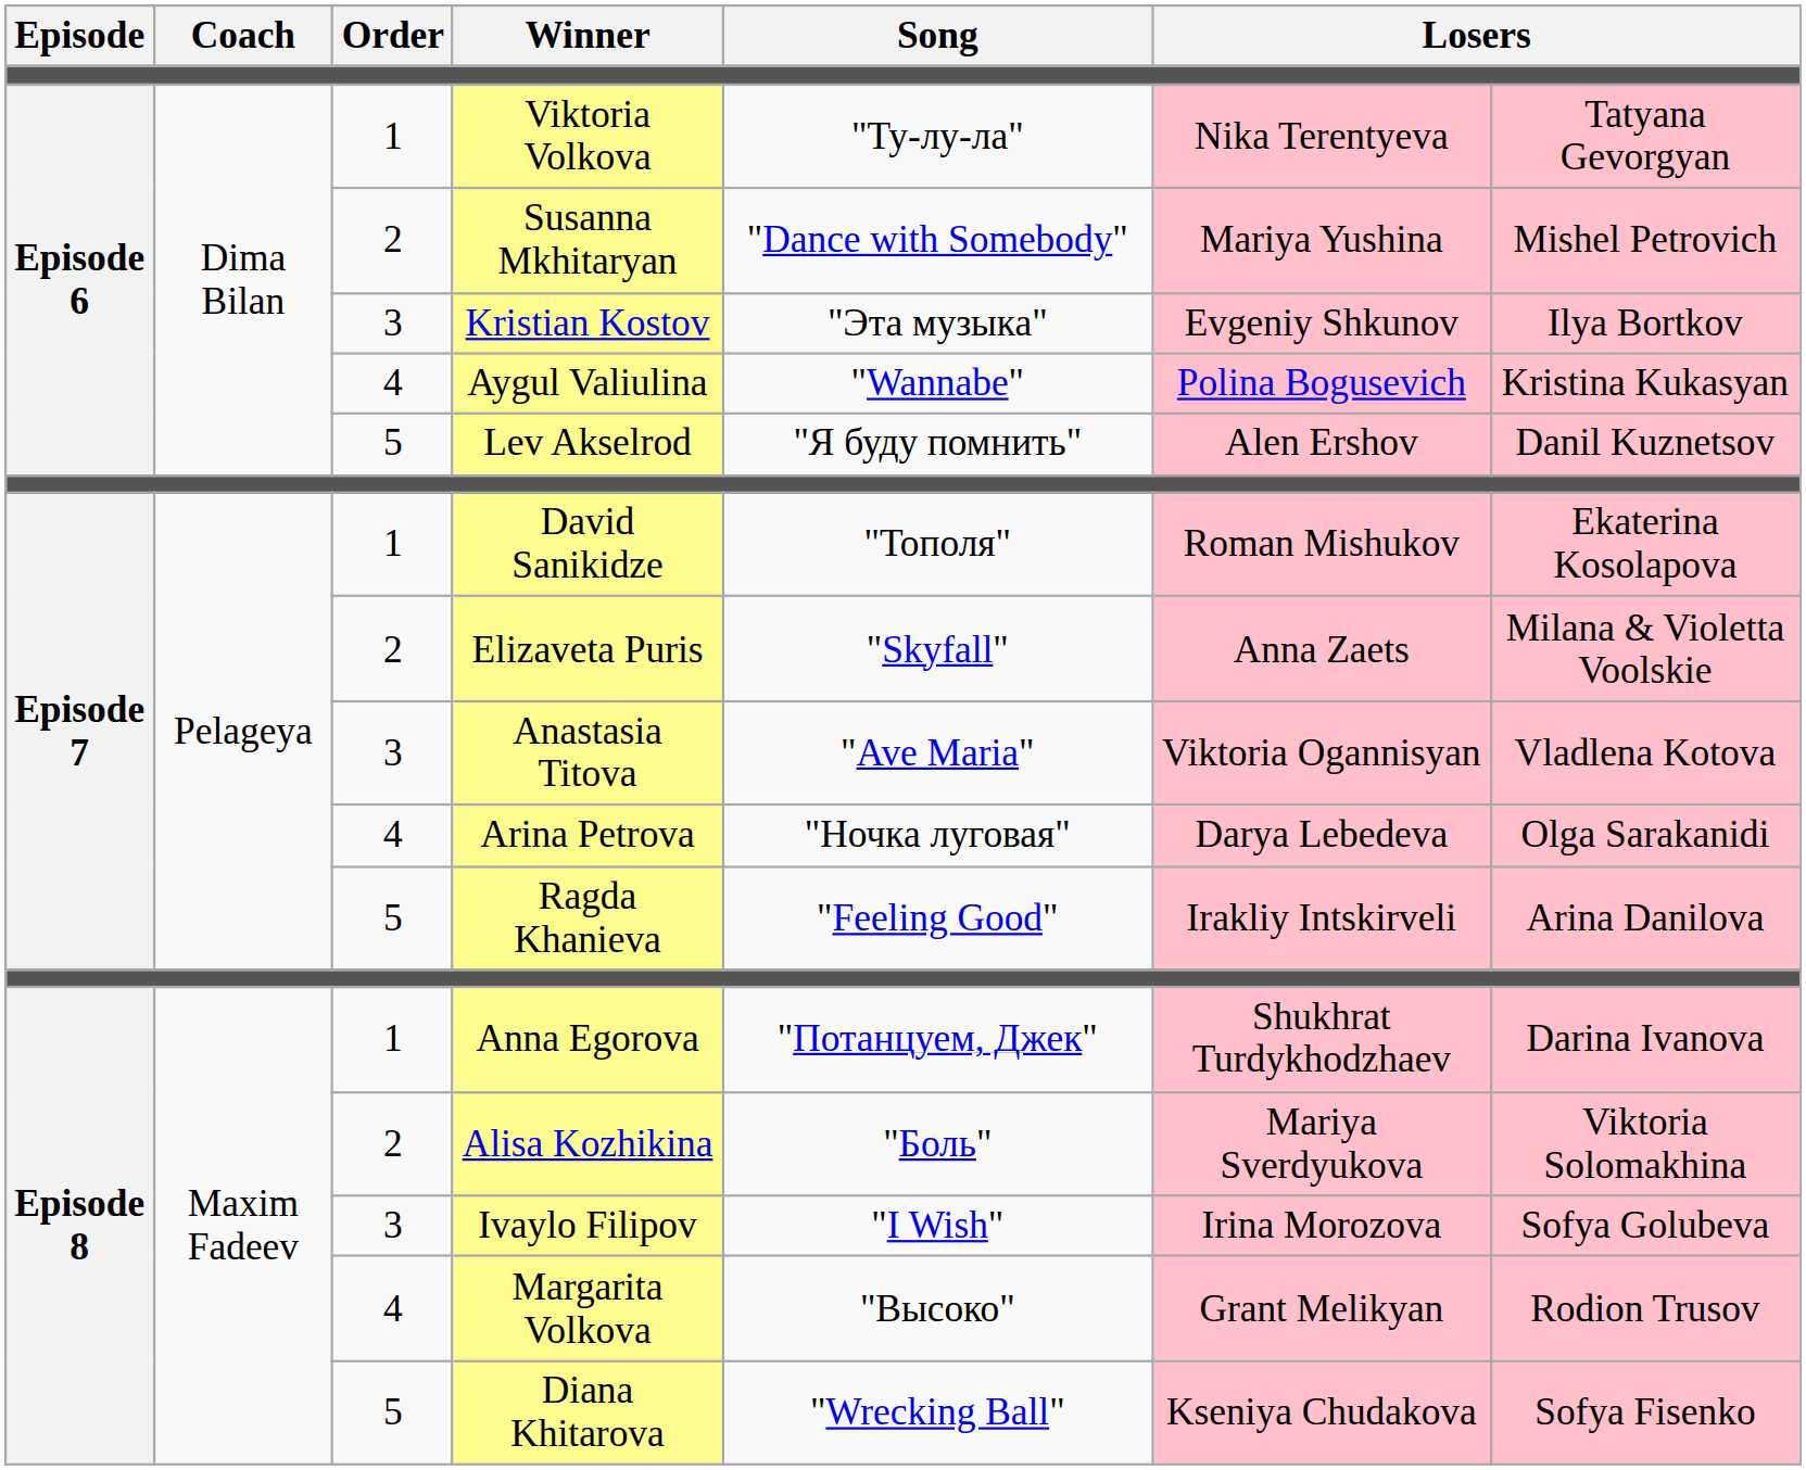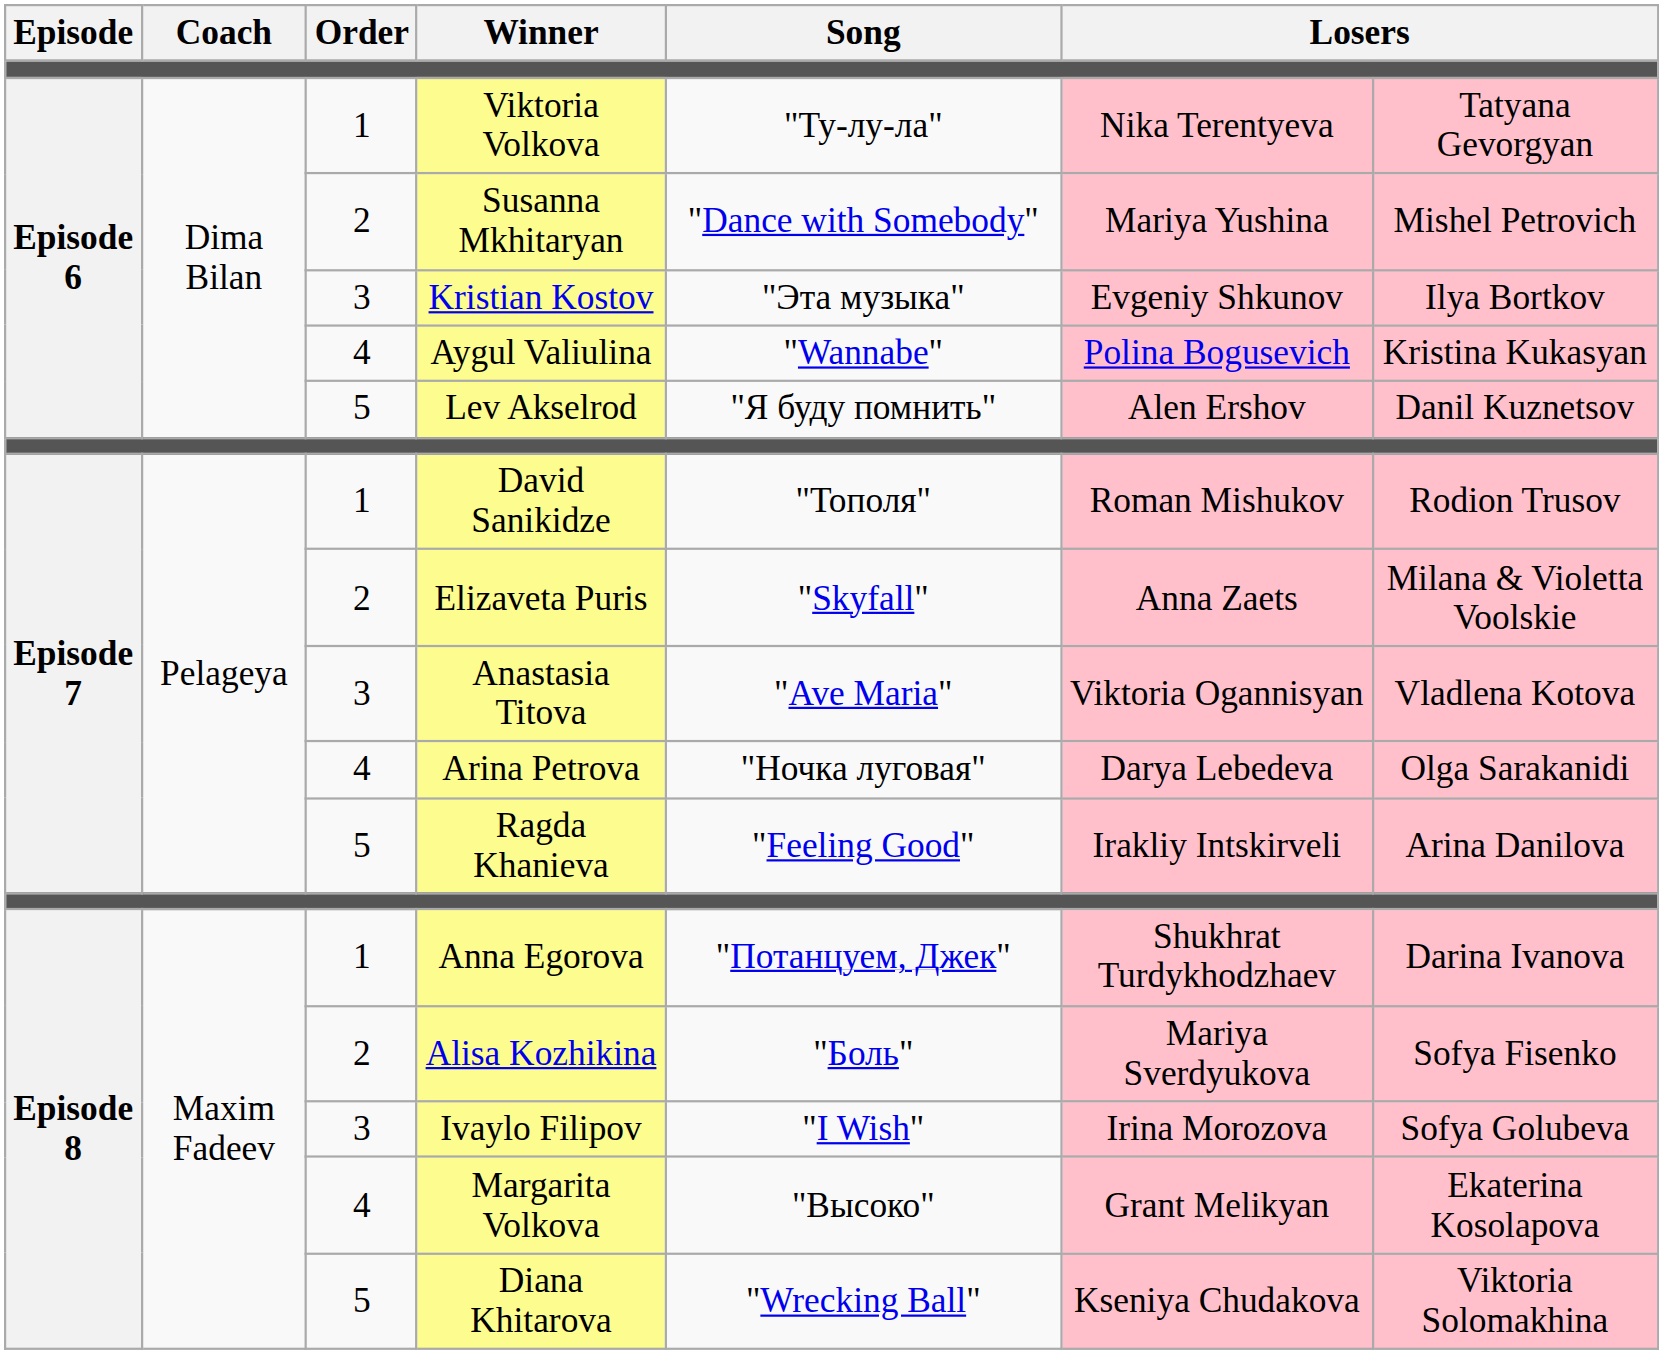David Sanikidze | column 7: Ekaterina Kosolapova -> Rodion Trusov
Alisa Kozhikina | column 7: Viktoria Solomakhina -> Sofya Fisenko
Margarita Volkova | column 7: Rodion Trusov -> Ekaterina Kosolapova
Diana Khitarova | column 7: Sofya Fisenko -> Viktoria Solomakhina
